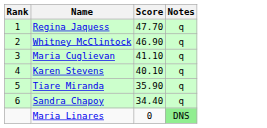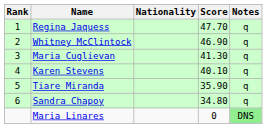+ column: Nationality
Maria Cuglievan | Score: 41.10 -> 41.30
Sandra Chapoy | Score: 34.40 -> 34.80
